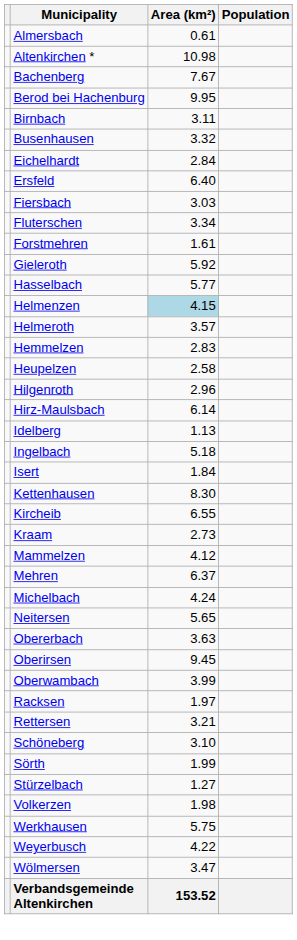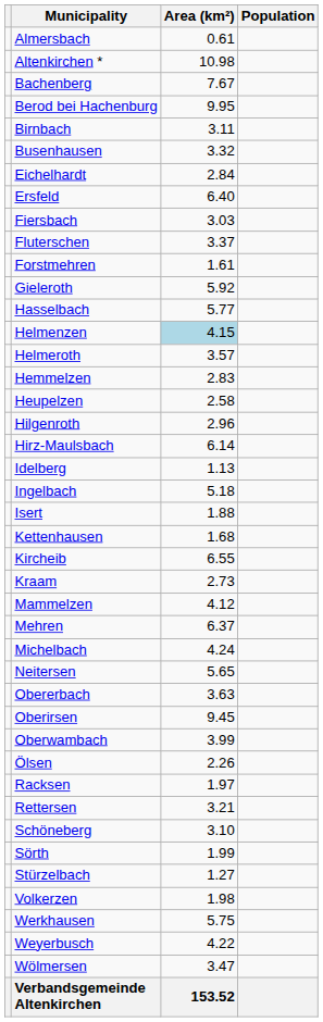Fluterschen | Area (km²): 3.34 -> 3.37
Isert | Area (km²): 1.84 -> 1.88
Kettenhausen | Area (km²): 8.30 -> 1.68
+ row: Ölsen | 2.26
